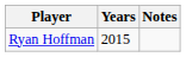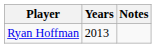Ryan Hoffman | Years: 2015 -> 2013
